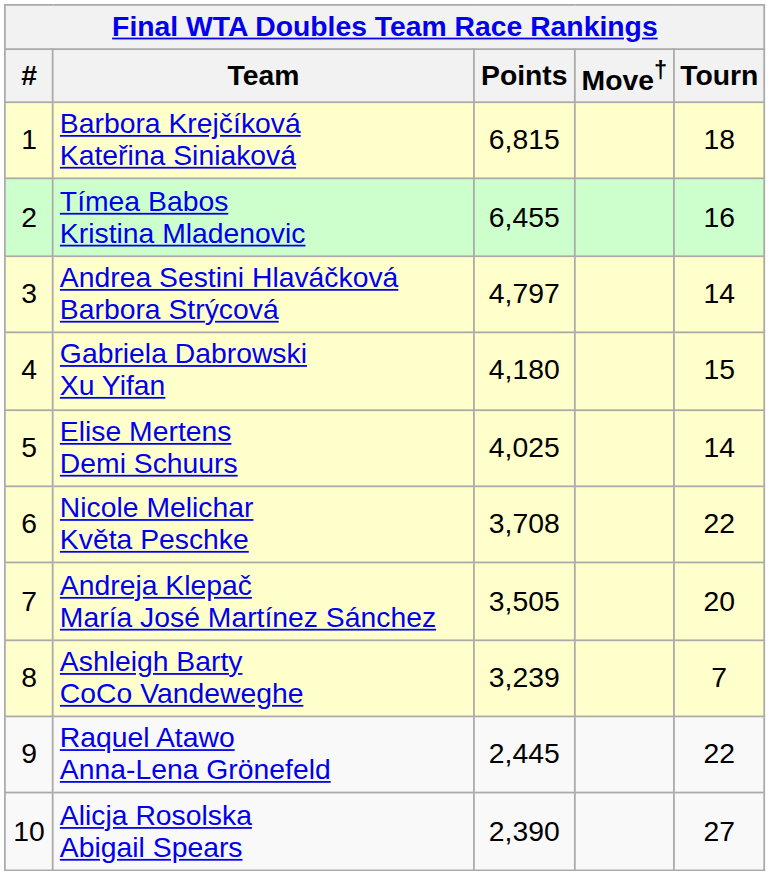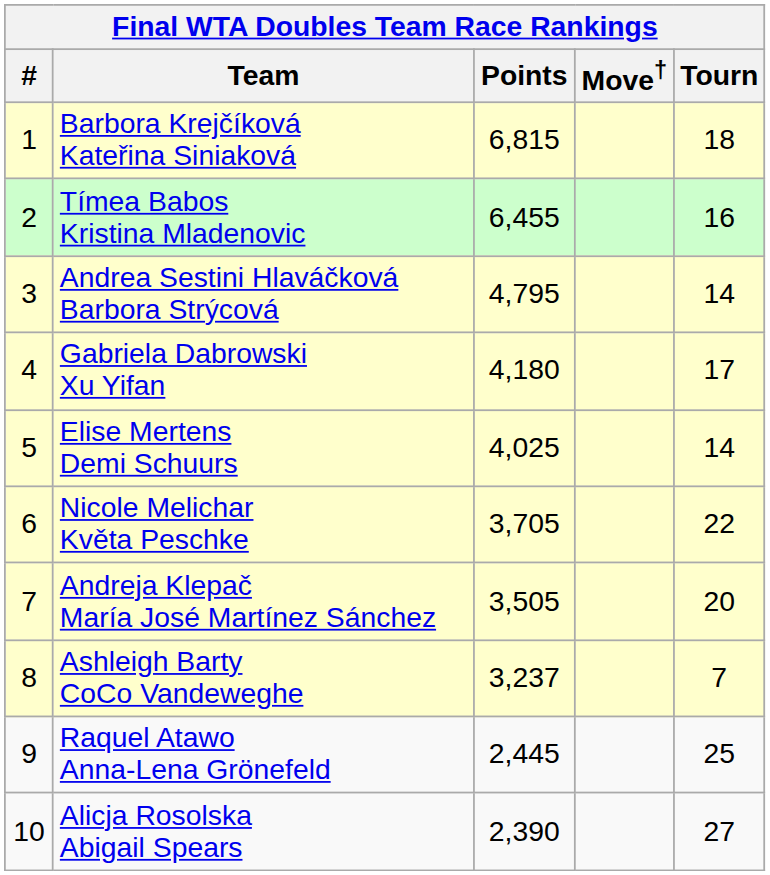Andrea Sestini Hlaváčková Barbora Strýcová | Points: 4,797 -> 4,795
Gabriela Dabrowski Xu Yifan | Tourn: 15 -> 17
Nicole Melichar Květa Peschke | Points: 3,708 -> 3,705
Ashleigh Barty CoCo Vandeweghe | Points: 3,239 -> 3,237
Raquel Atawo Anna-Lena Grönefeld | Tourn: 22 -> 25
